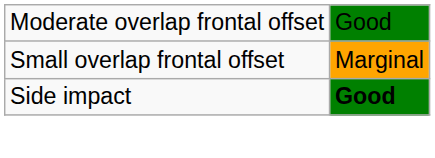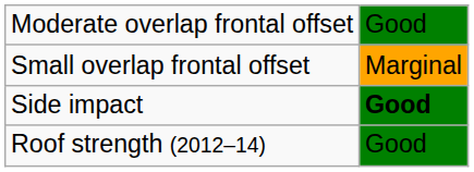+ row: Roof strength (2012–14) | Good
